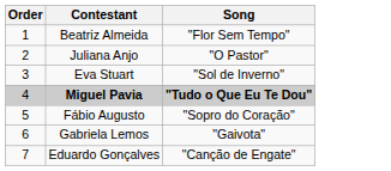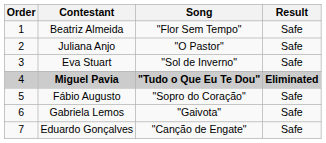+ column: Result | Safe | Safe | Safe | Eliminated | Safe | Safe | Safe
